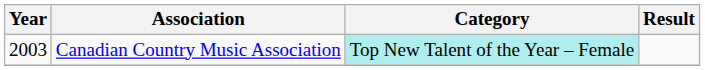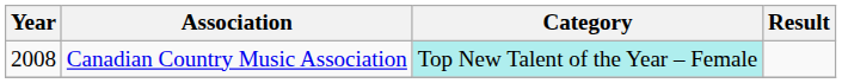Canadian Country Music Association | Year: 2003 -> 2008
